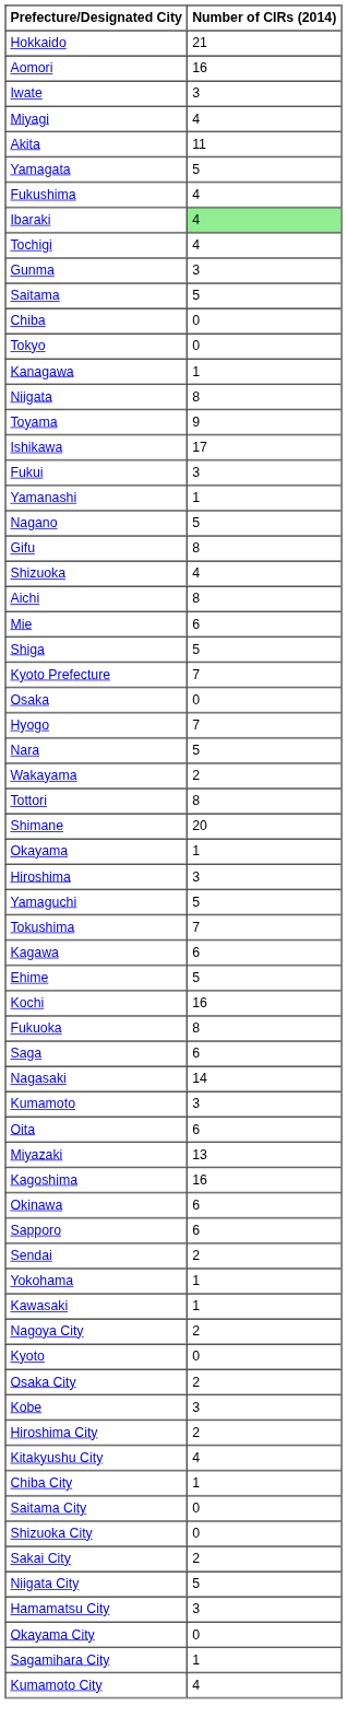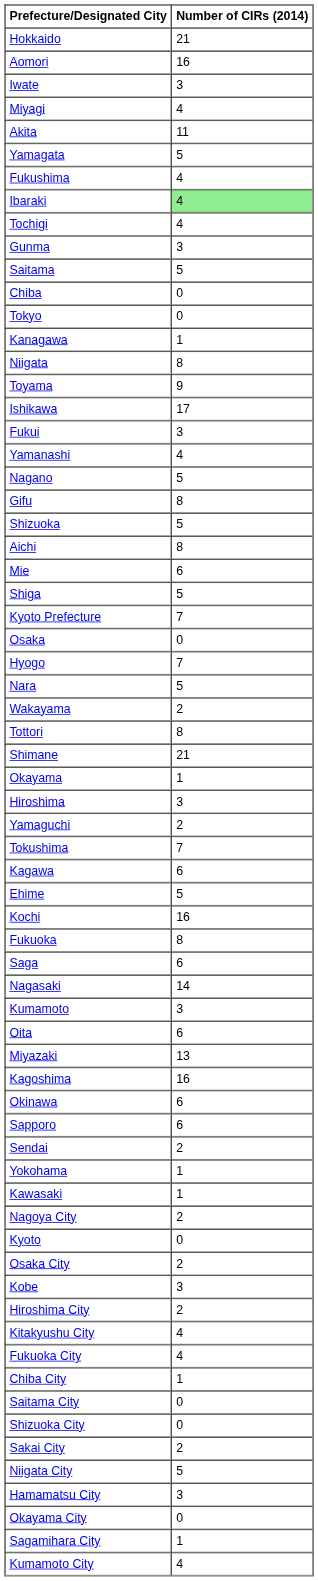Yamanashi | Number of CIRs (2014): 1 -> 4
Shizuoka | Number of CIRs (2014): 4 -> 5
Shimane | Number of CIRs (2014): 20 -> 21
Yamaguchi | Number of CIRs (2014): 5 -> 2
+ row: Fukuoka City | 4
